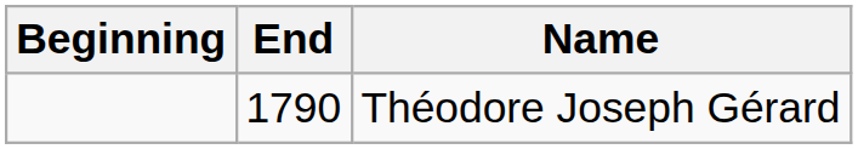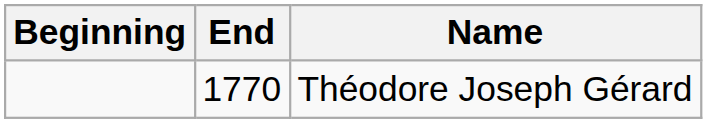Théodore Joseph Gérard | End: 1790 -> 1770
